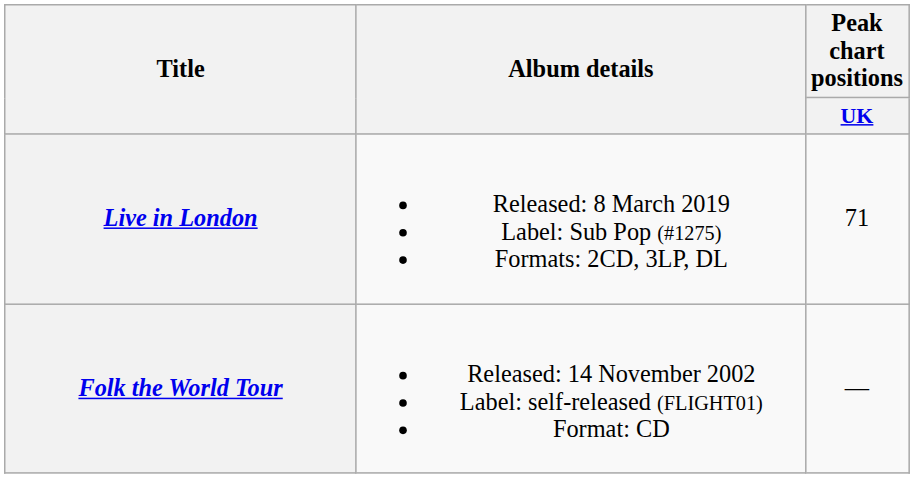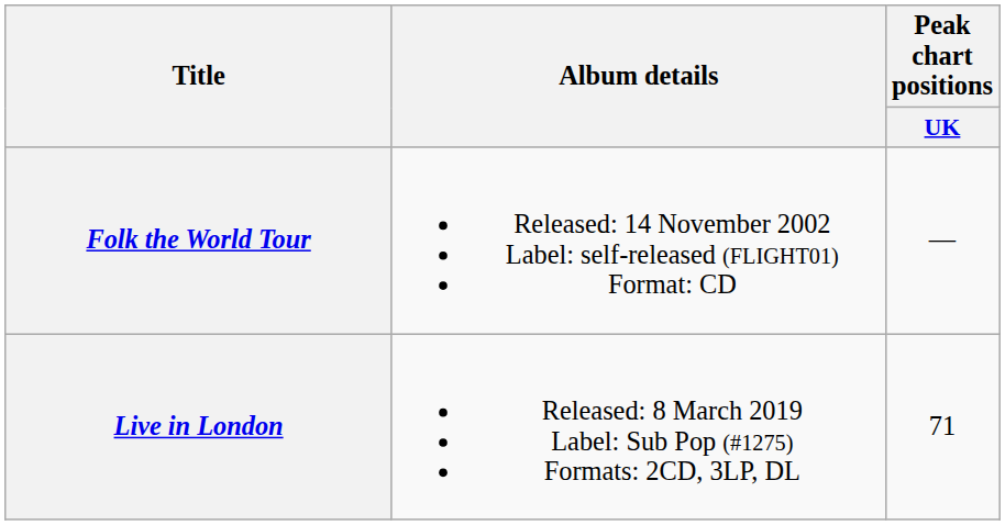rows swapped: Folk the World Tour <-> Live in London
